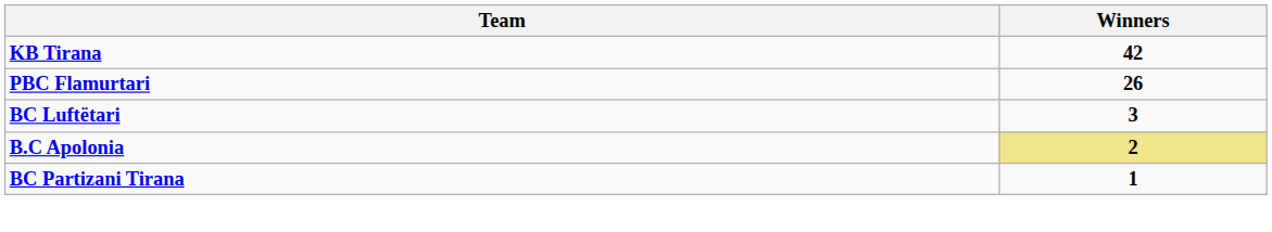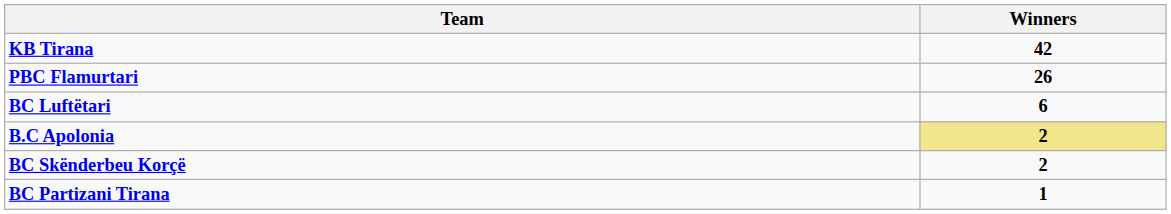BC Luftëtari | Winners: 3 -> 6
+ row: BC Skënderbeu Korçë | 2
